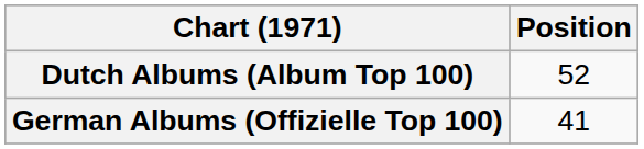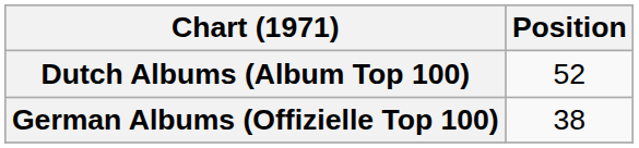German Albums (Offizielle Top 100) | Position: 41 -> 38
